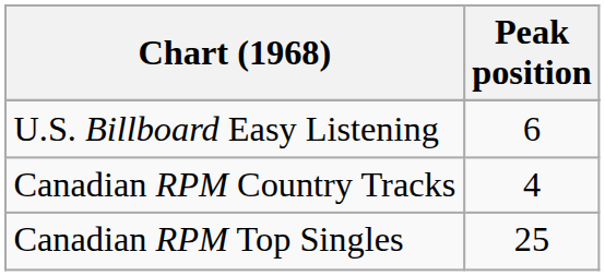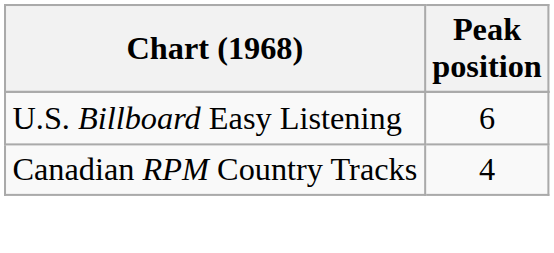- row: Canadian RPM Top Singles | 25
